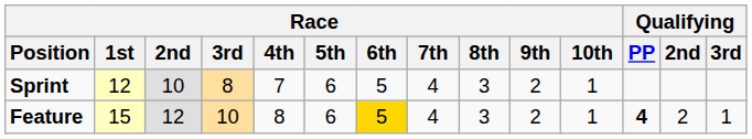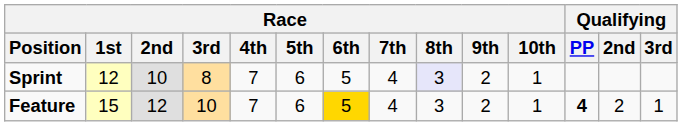Sprint | Race / 8th: no background -> lavender background
Feature | Race / 4th: 8 -> 7
